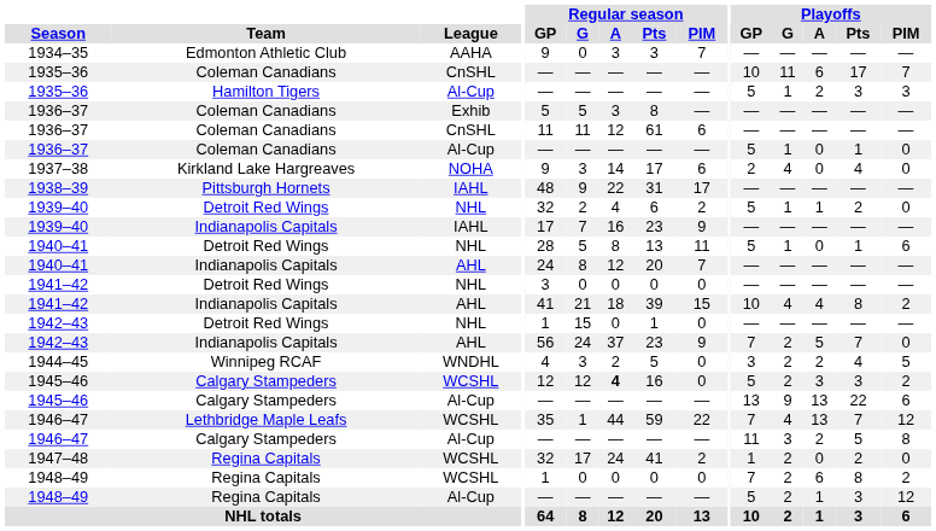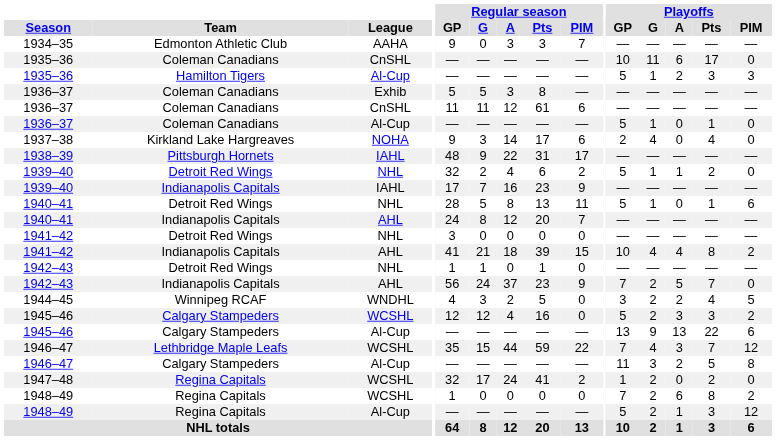1935–36 / CnSHL | Playoffs / PIM: 7 -> 0
1942–43 / NHL | Regular season / G: 15 -> 1
1945–46 / WCSHL | Regular season / A: bold -> normal
1946–47 / WCSHL | Regular season / G: 1 -> 15
1946–47 / WCSHL | Playoffs / A: 13 -> 3
